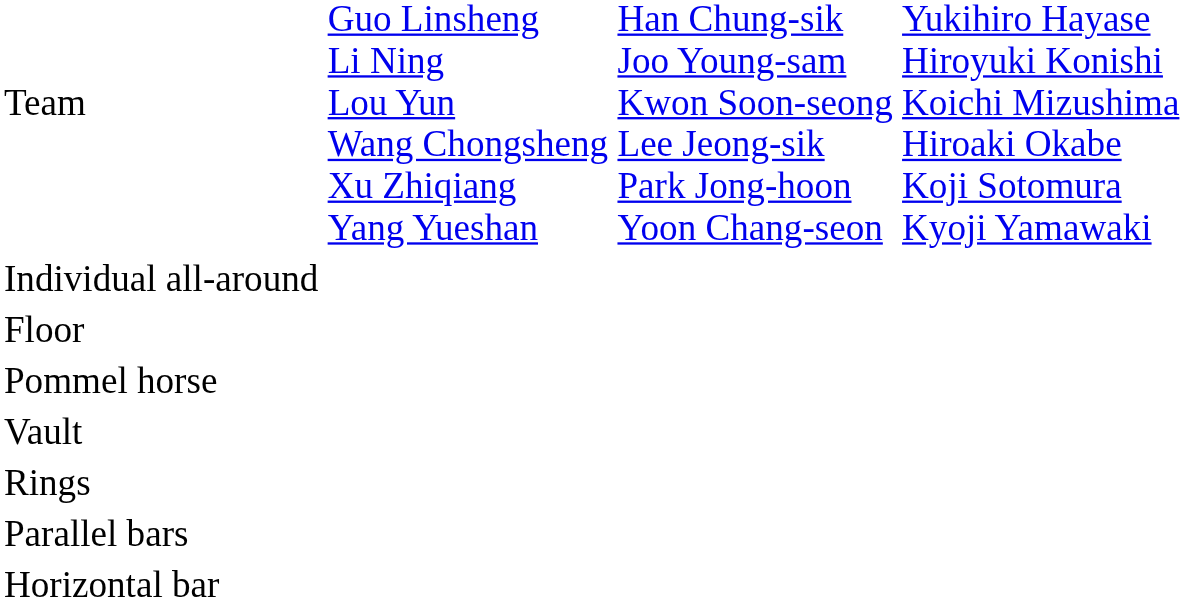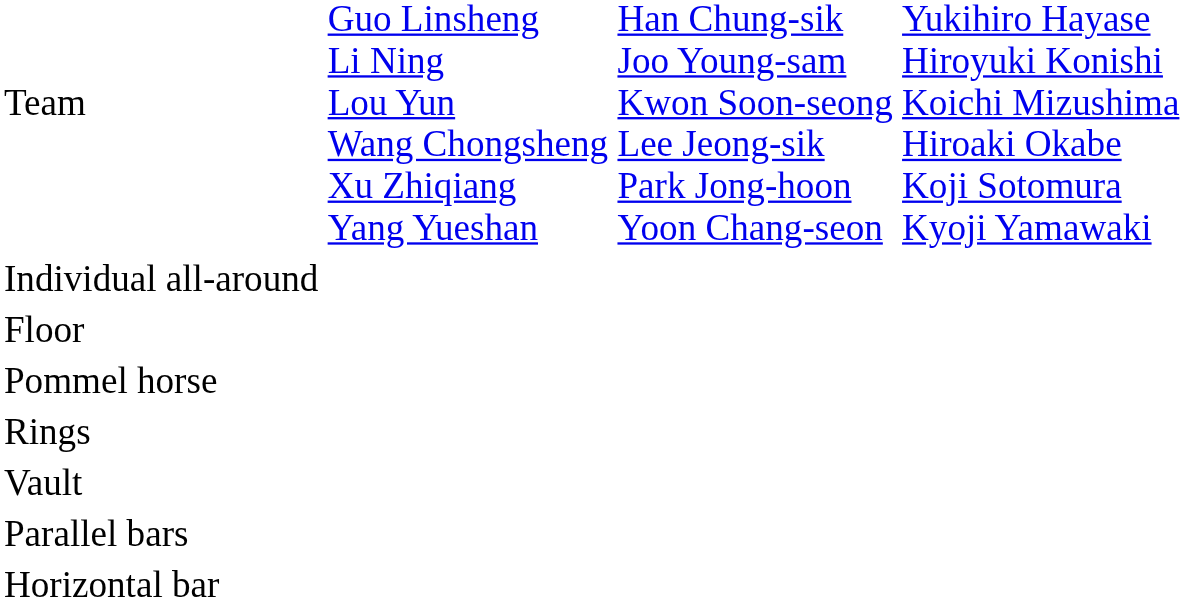rows swapped: Rings <-> Vault
